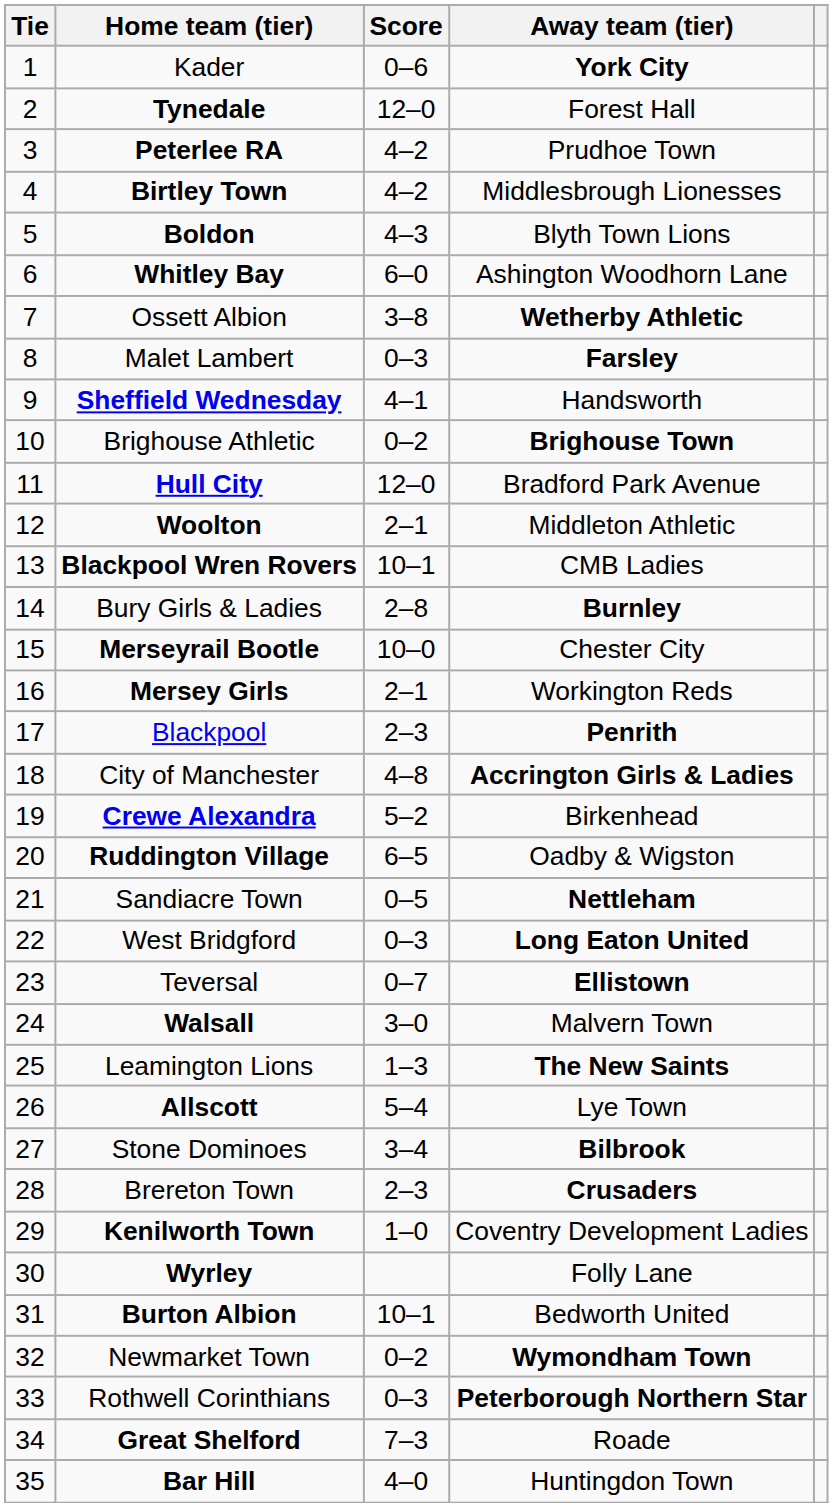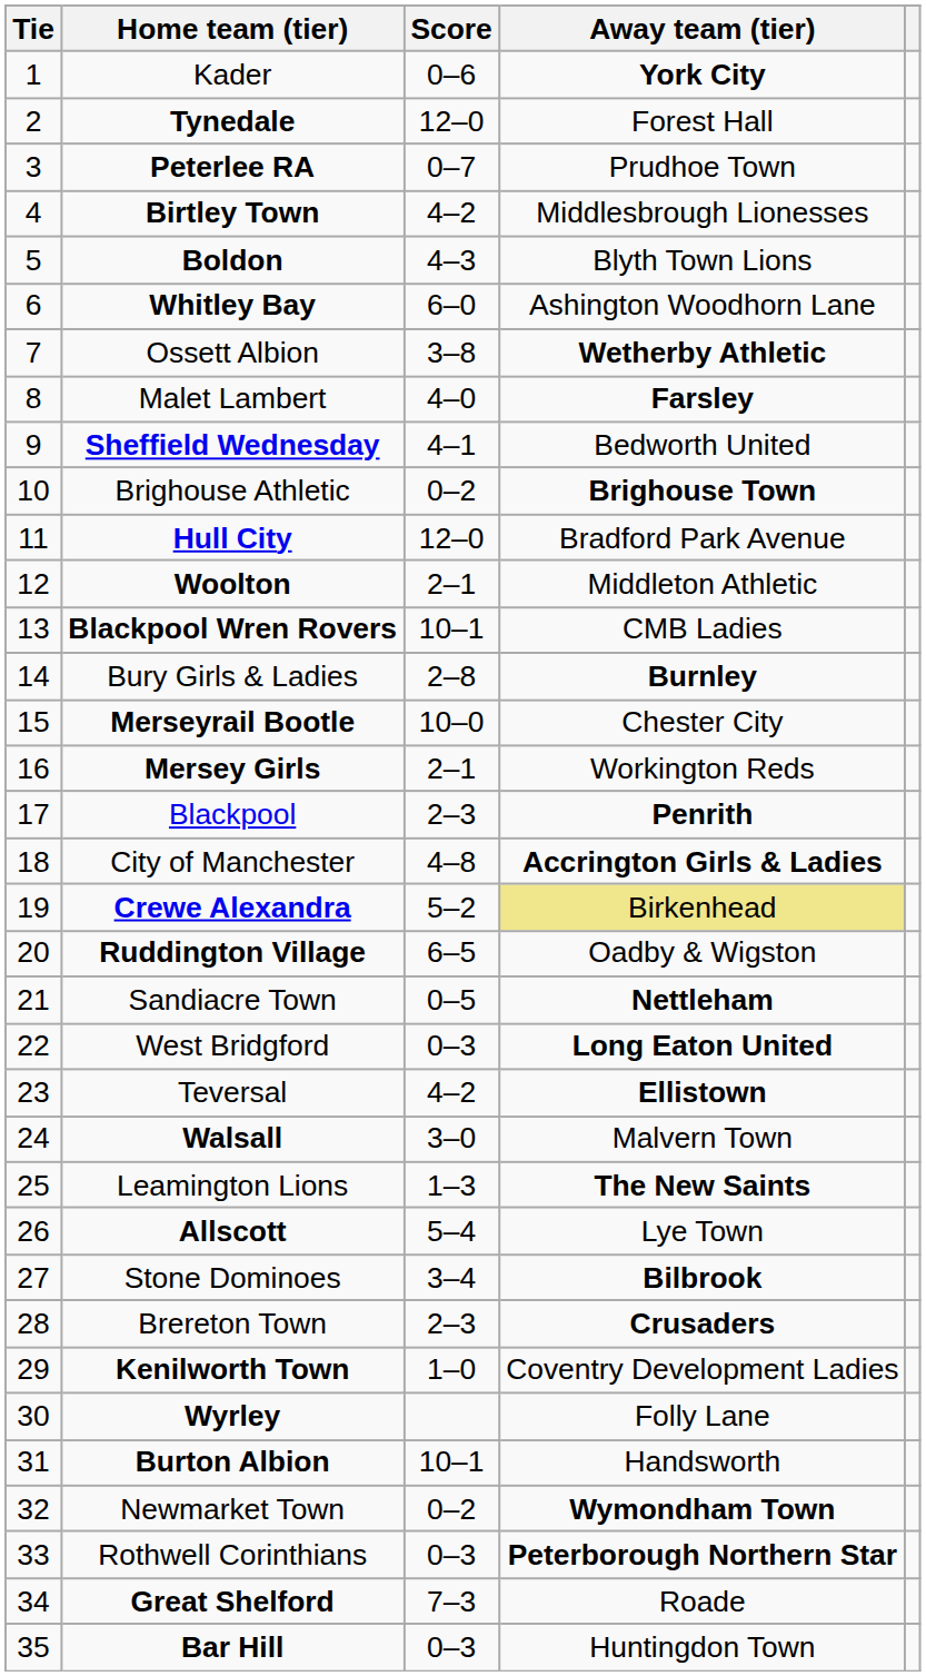Peterlee RA | Score: 4–2 -> 0–7
Malet Lambert | Score: 0–3 -> 4–0
Sheffield Wednesday | Away team (tier): Handsworth -> Bedworth United
Crewe Alexandra | Away team (tier): no background -> khaki background
Teversal | Score: 0–7 -> 4–2
Burton Albion | Away team (tier): Bedworth United -> Handsworth
Bar Hill | Score: 4–0 -> 0–3
